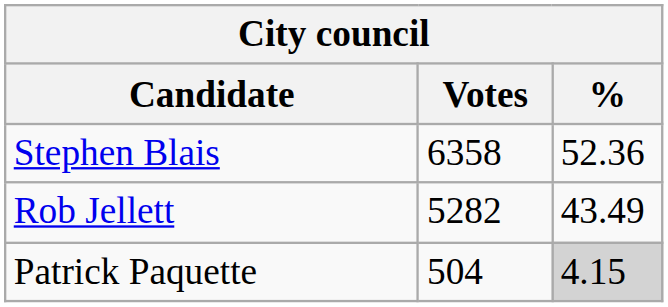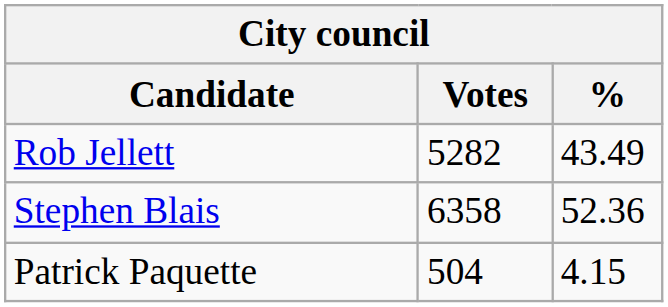rows swapped: Stephen Blais <-> Rob Jellett
Patrick Paquette | %: lightgrey background -> no background
